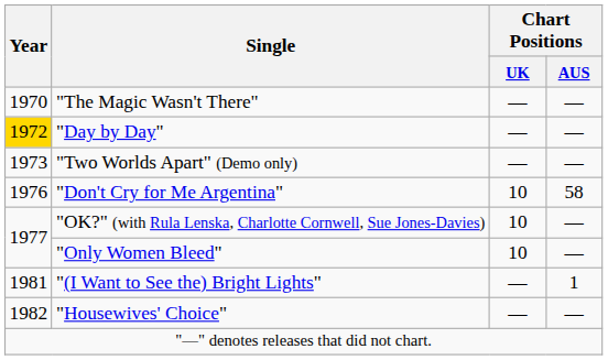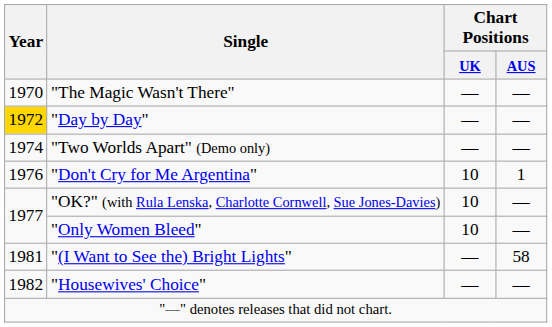"Two Worlds Apart" (Demo only) | Year: 1973 -> 1974
"Don't Cry for Me Argentina" | Chart Positions / AUS: 58 -> 1
"(I Want to See the) Bright Lights" | Chart Positions / AUS: 1 -> 58
